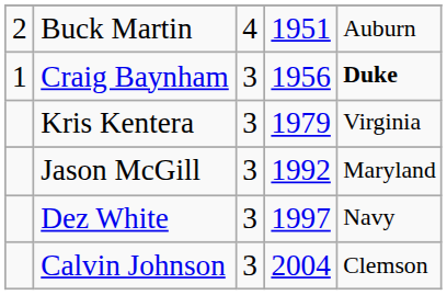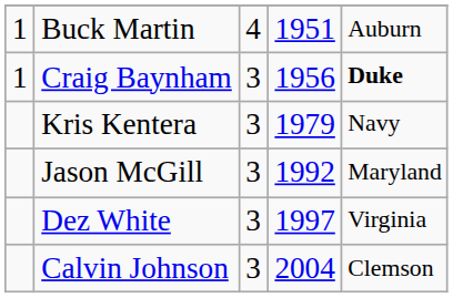Buck Martin | column 1: 2 -> 1
Kris Kentera | column 5: Virginia -> Navy
Dez White | column 5: Navy -> Virginia
